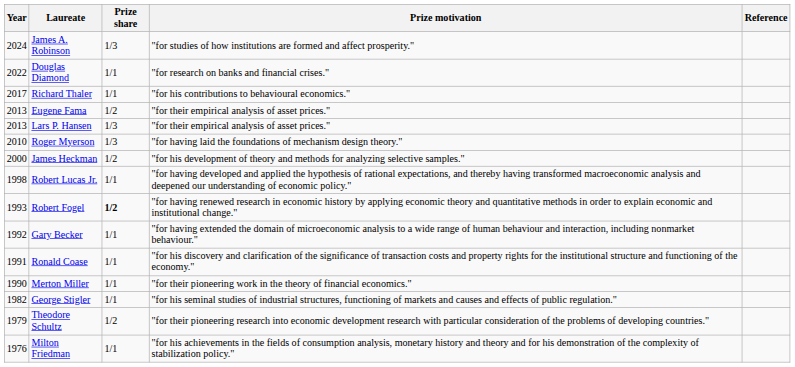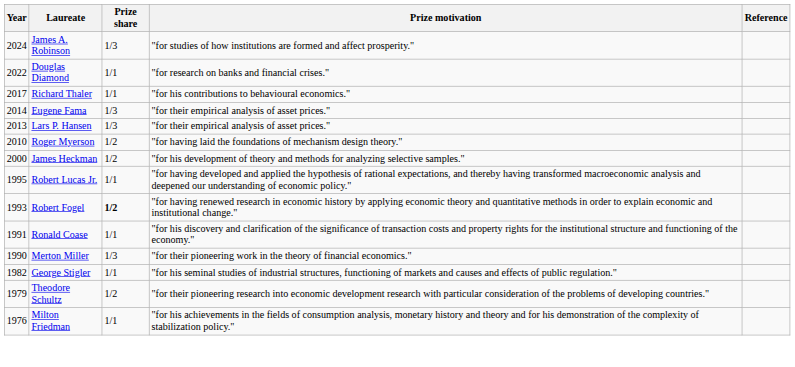Eugene Fama | Year: 2013 -> 2014
Eugene Fama | Prize share: 1/2 -> 1/3
Roger Myerson | Prize share: 1/3 -> 1/2
Robert Lucas Jr. | Year: 1998 -> 1995
- row: 1992 | Gary Becker | 1/1 | "for having extended the domain of microeconomic analysis to a wide range of human behaviour and interaction, including nonmarket behaviour."
Merton Miller | Prize share: 1/1 -> 1/3
